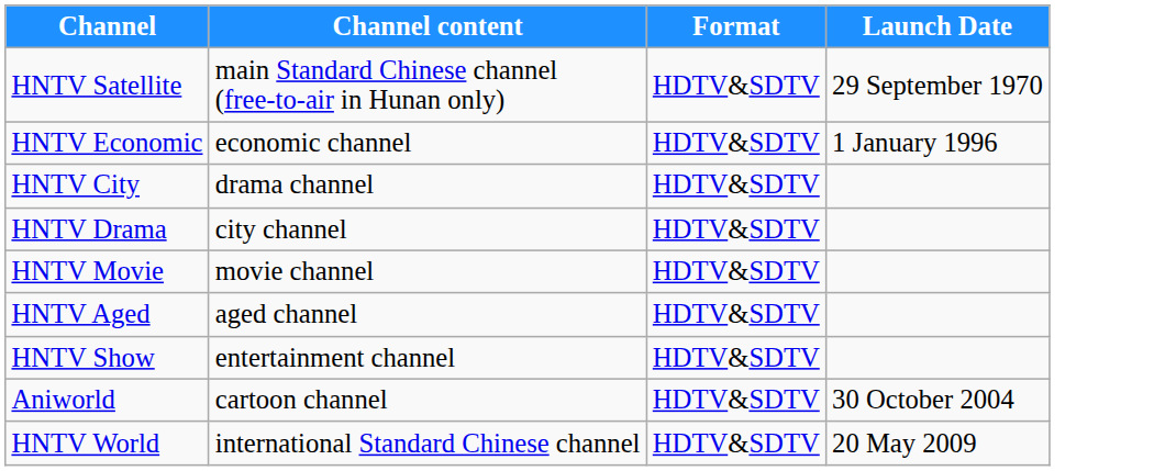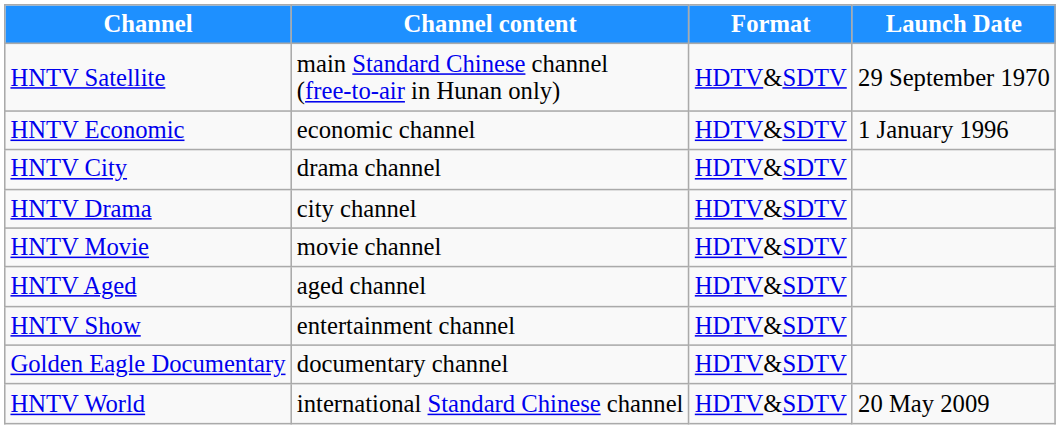+ row: Golden Eagle Documentary | documentary channel | HDTV&SDTV
- row: Aniworld | cartoon channel | HDTV&SDTV | 30 October 2004
